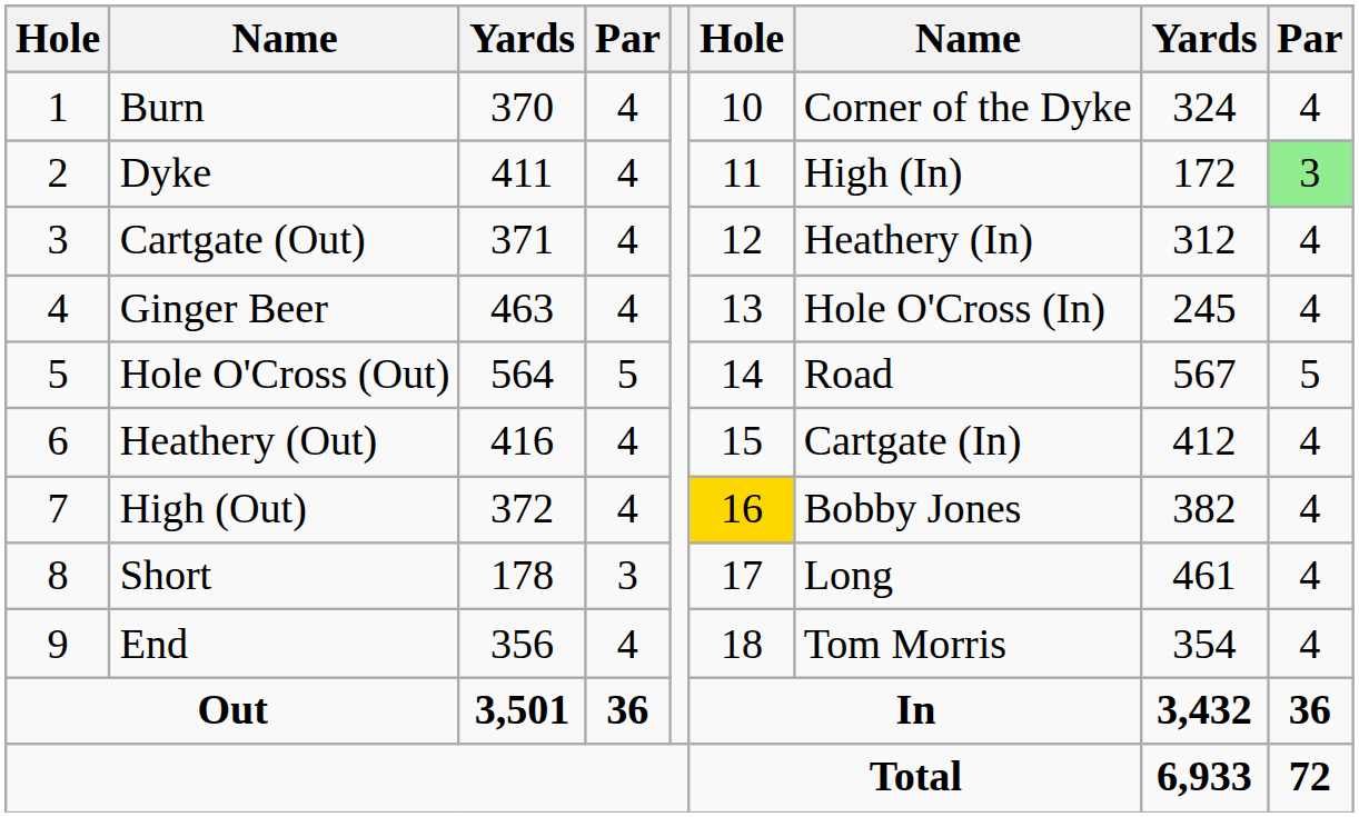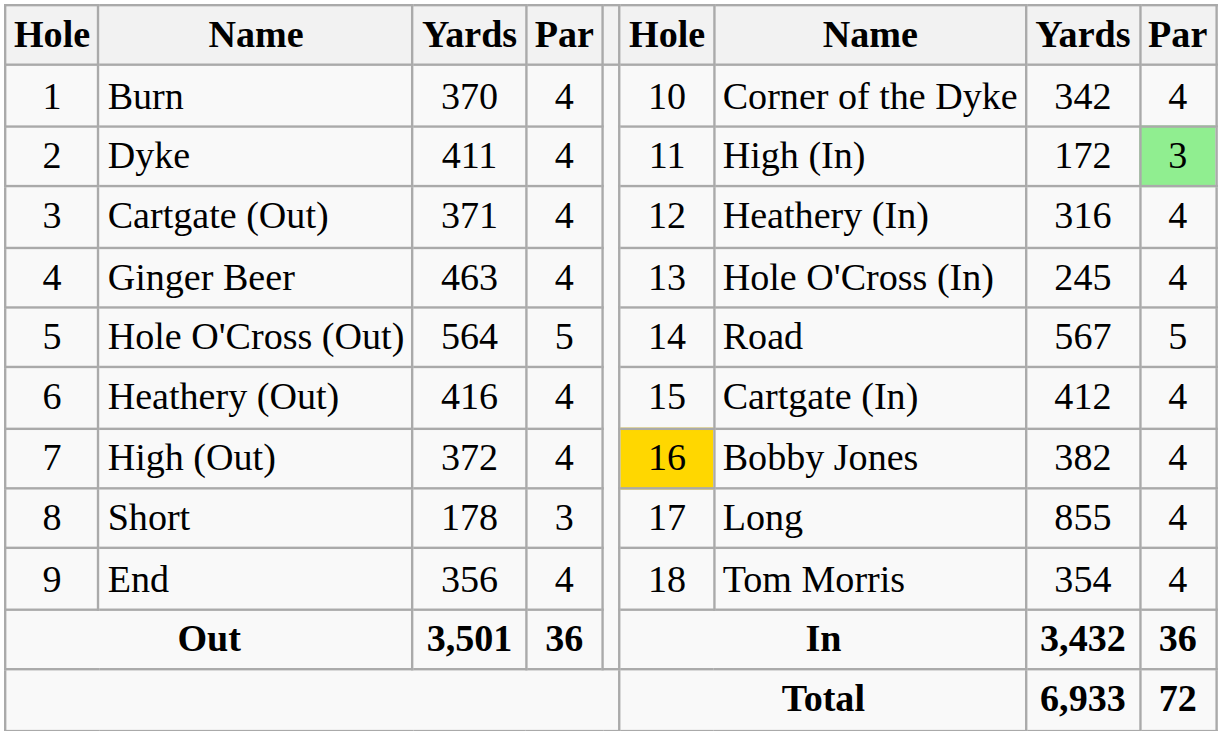Burn | column 8: 324 -> 342
Cartgate (Out) | column 8: 312 -> 316
Short | column 8: 461 -> 855
